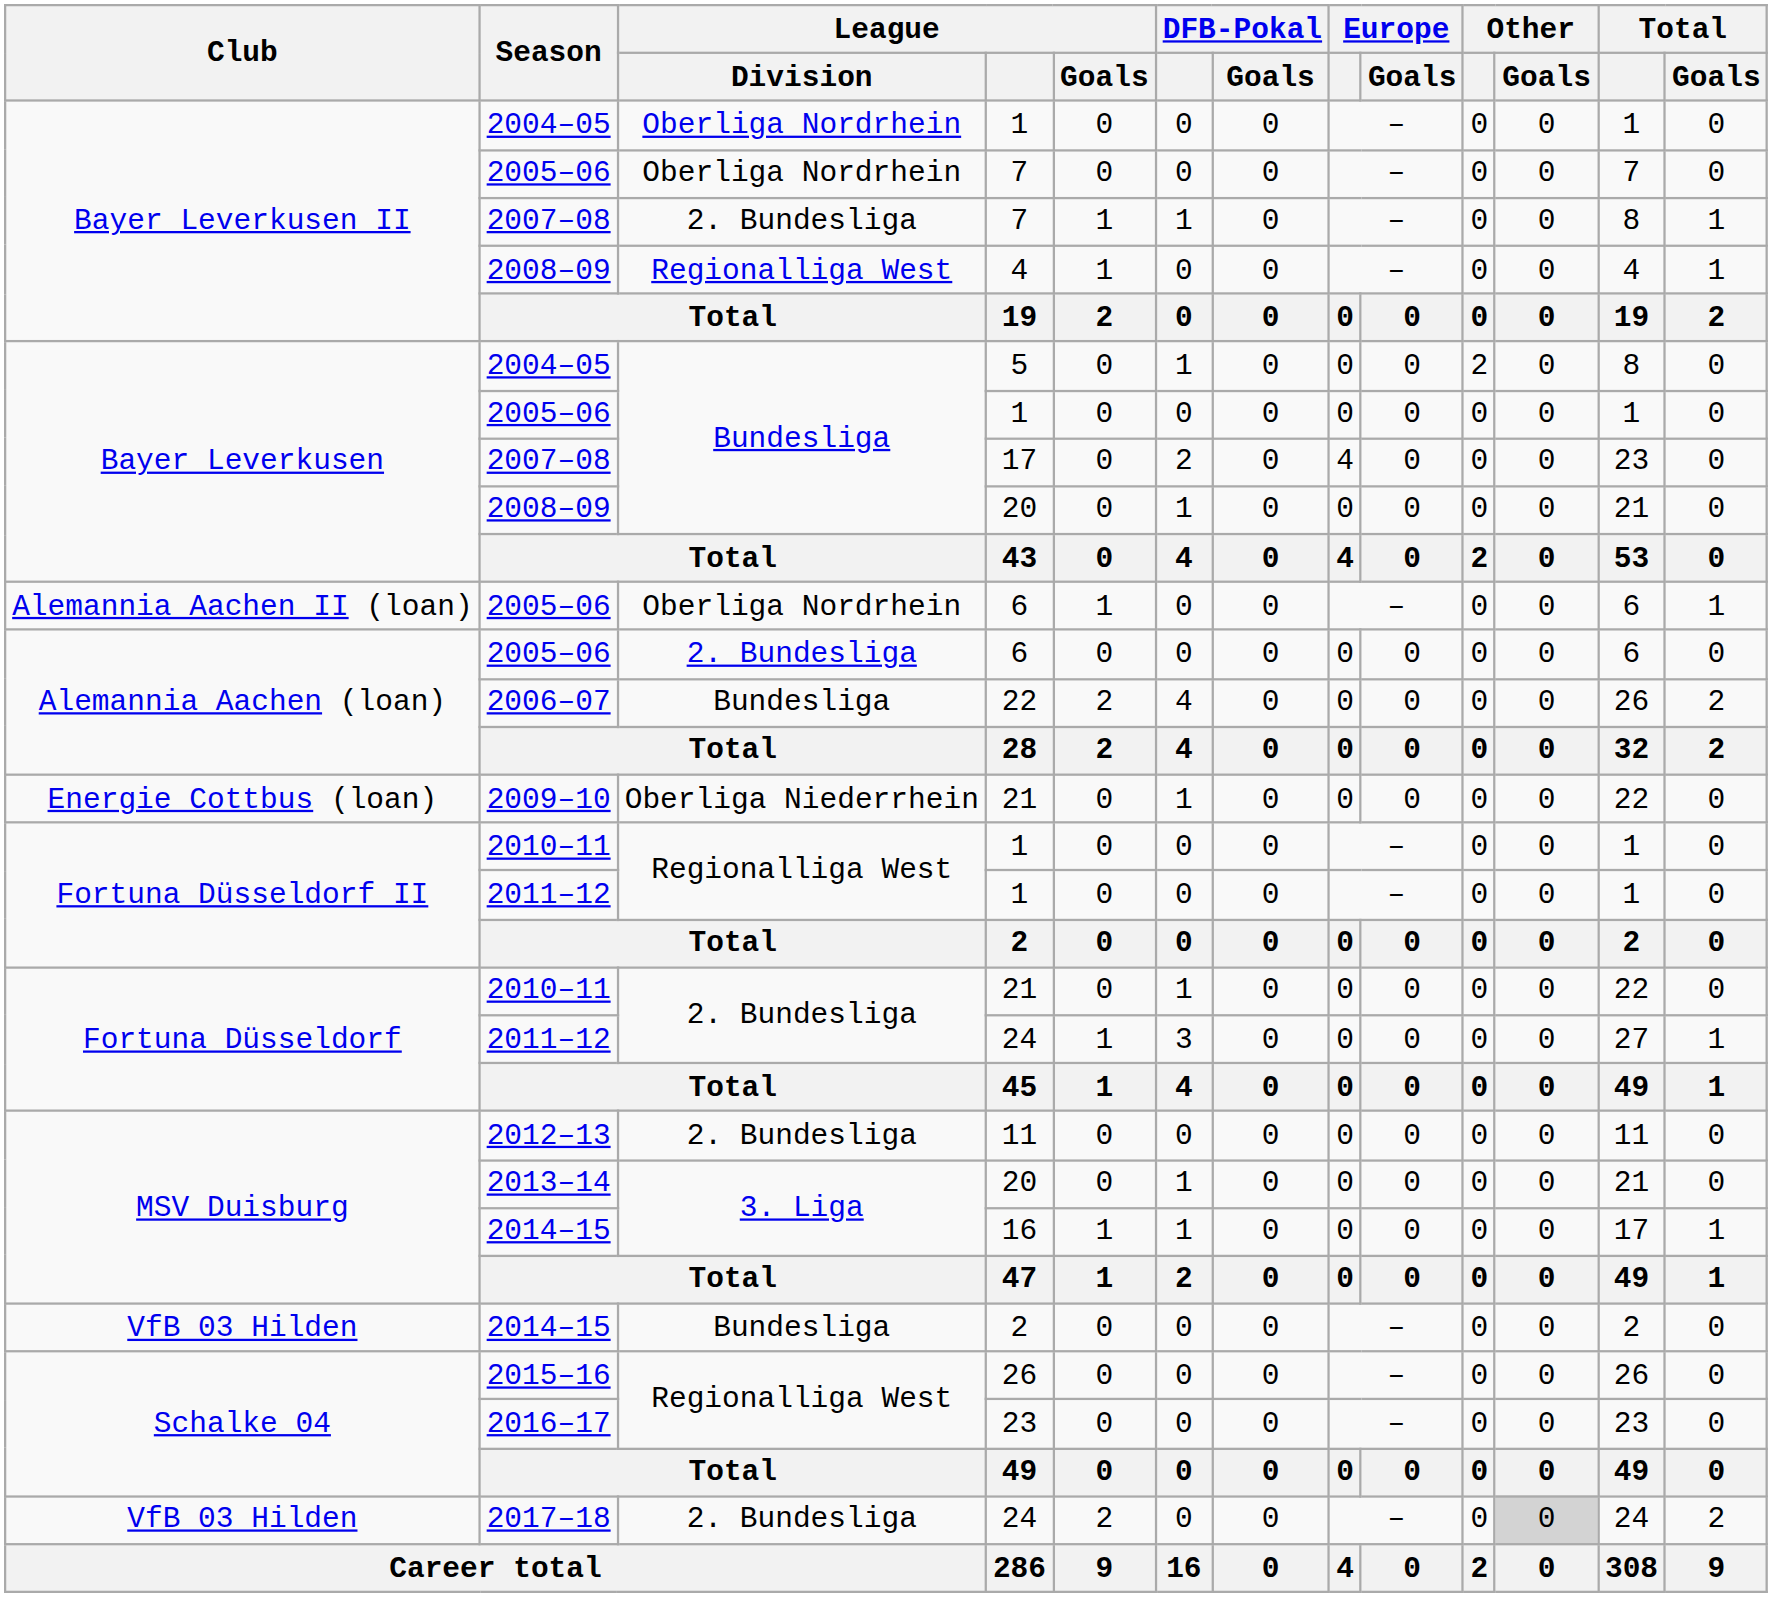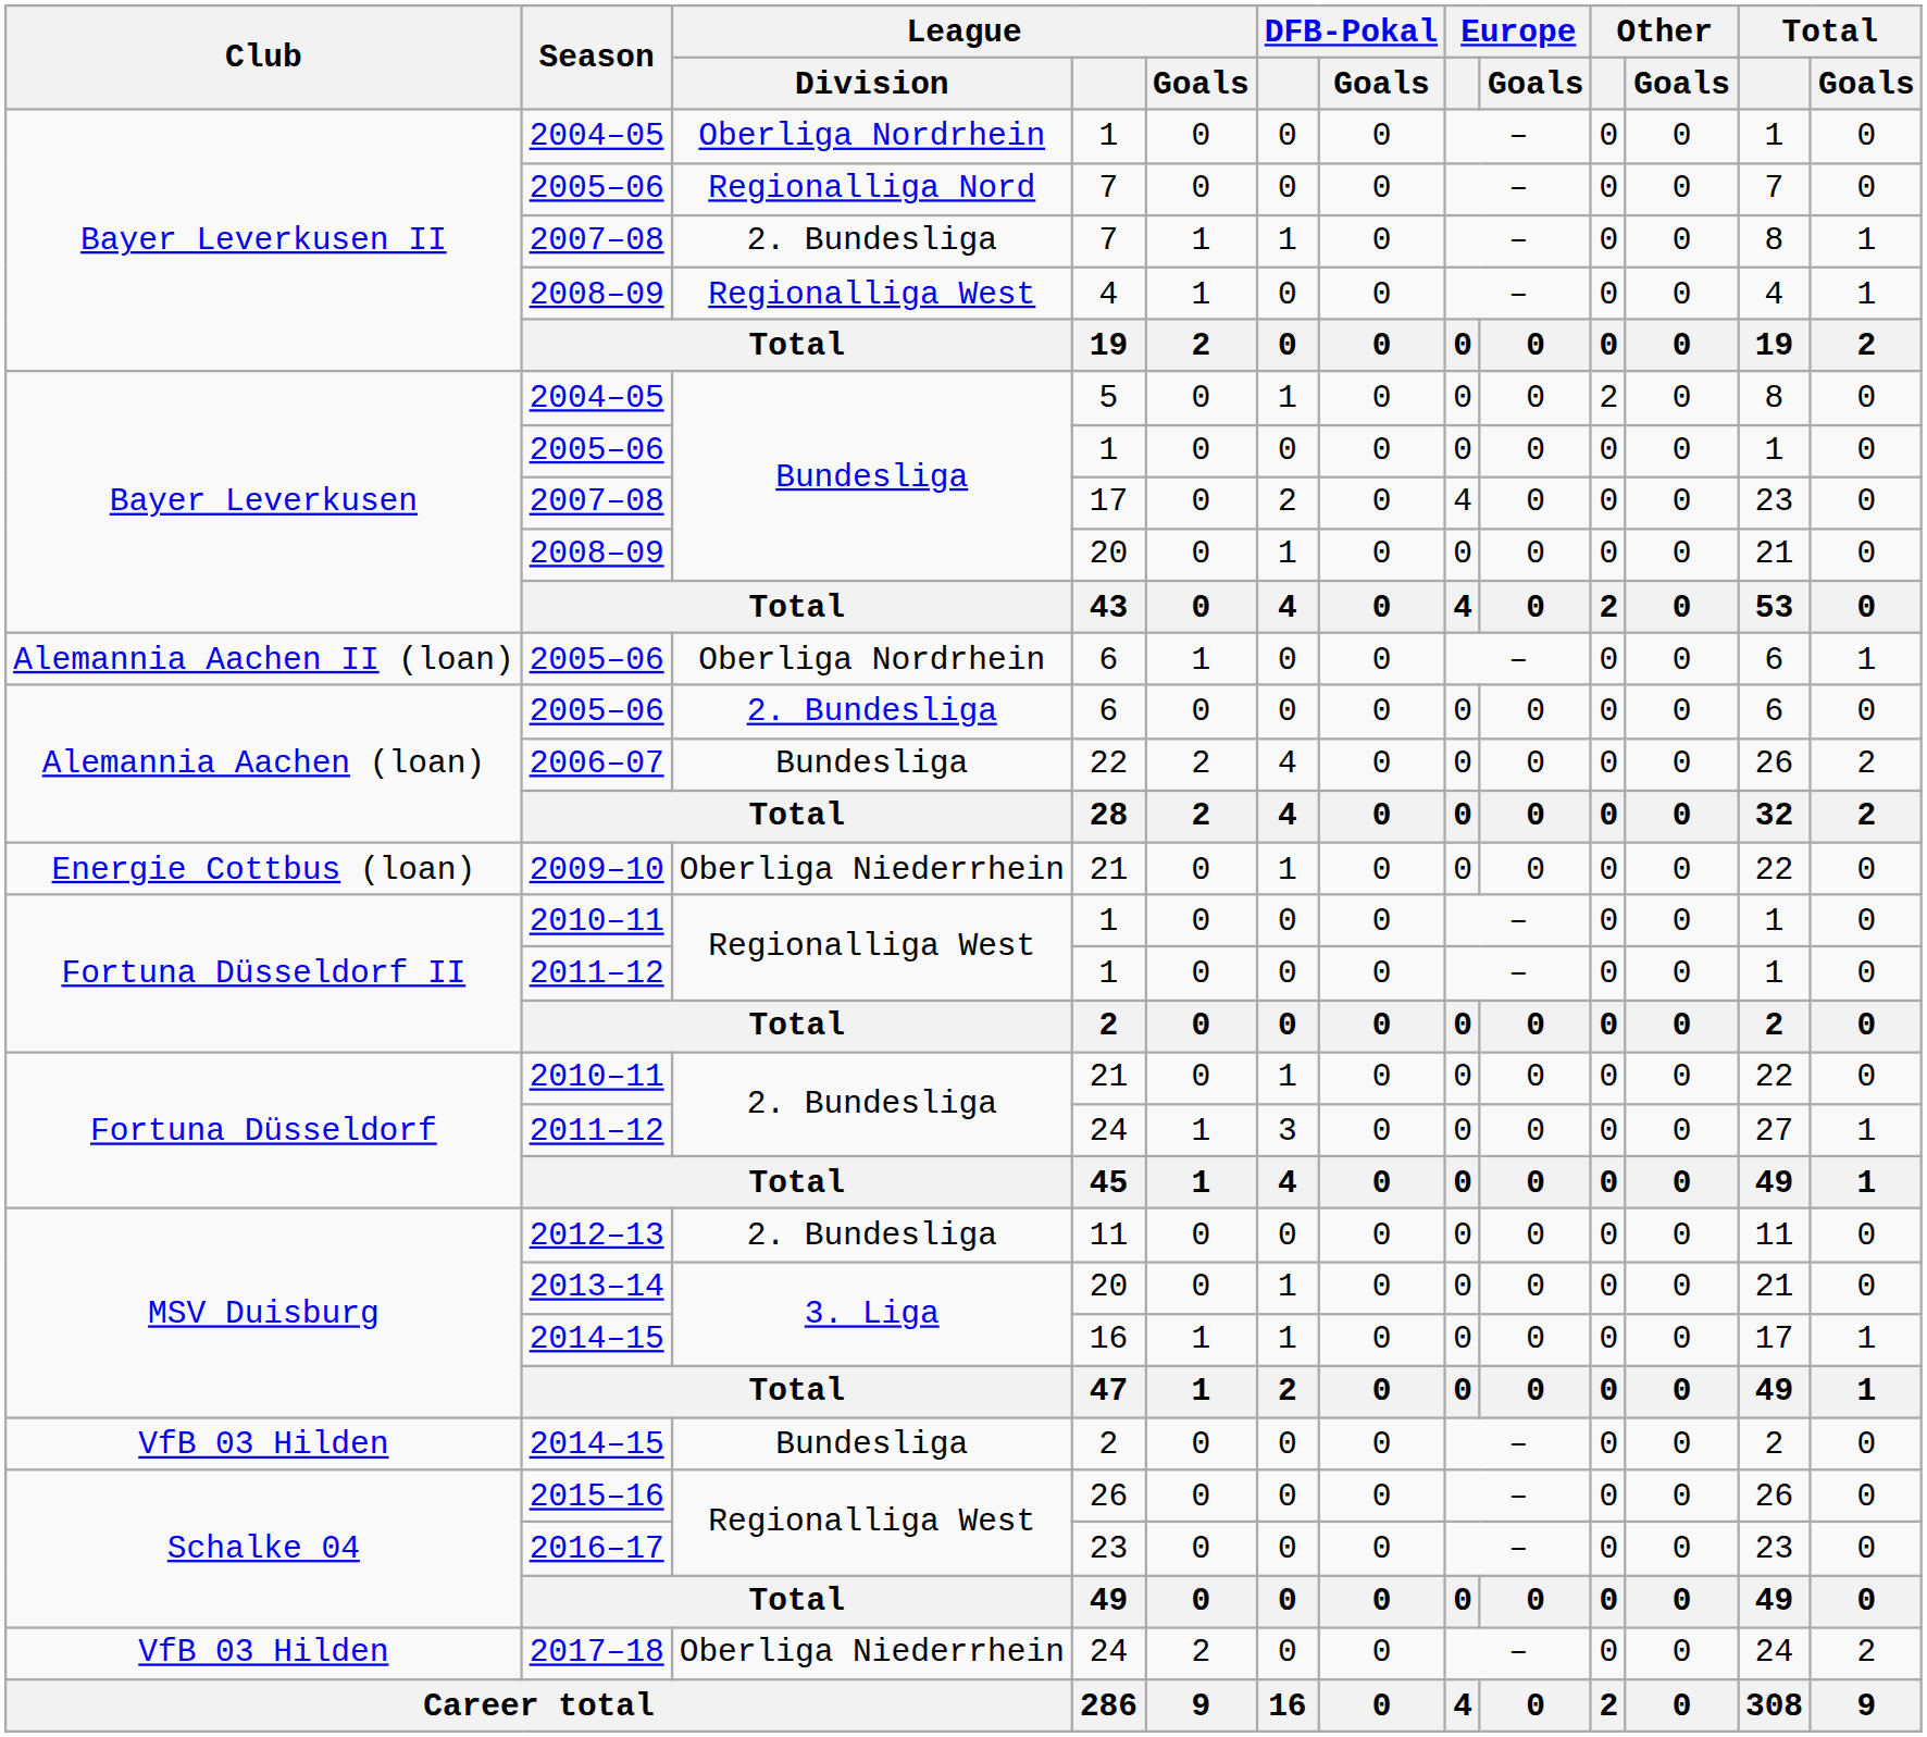2005–06 / 7 | League / Division: Oberliga Nordrhein -> Regionalliga Nord
2017–18 / 24 | League / Division: 2. Bundesliga -> Oberliga Niederrhein
2017–18 / 24 | Other / Goals: lightgrey background -> no background
